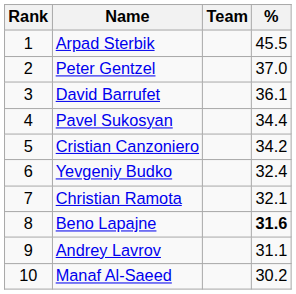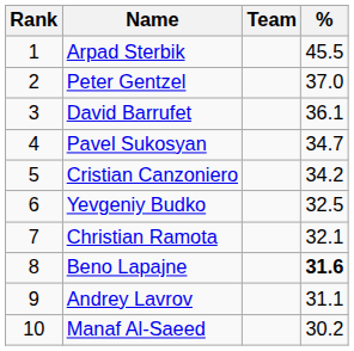Pavel Sukosyan | %: 34.4 -> 34.7
Yevgeniy Budko | %: 32.4 -> 32.5
